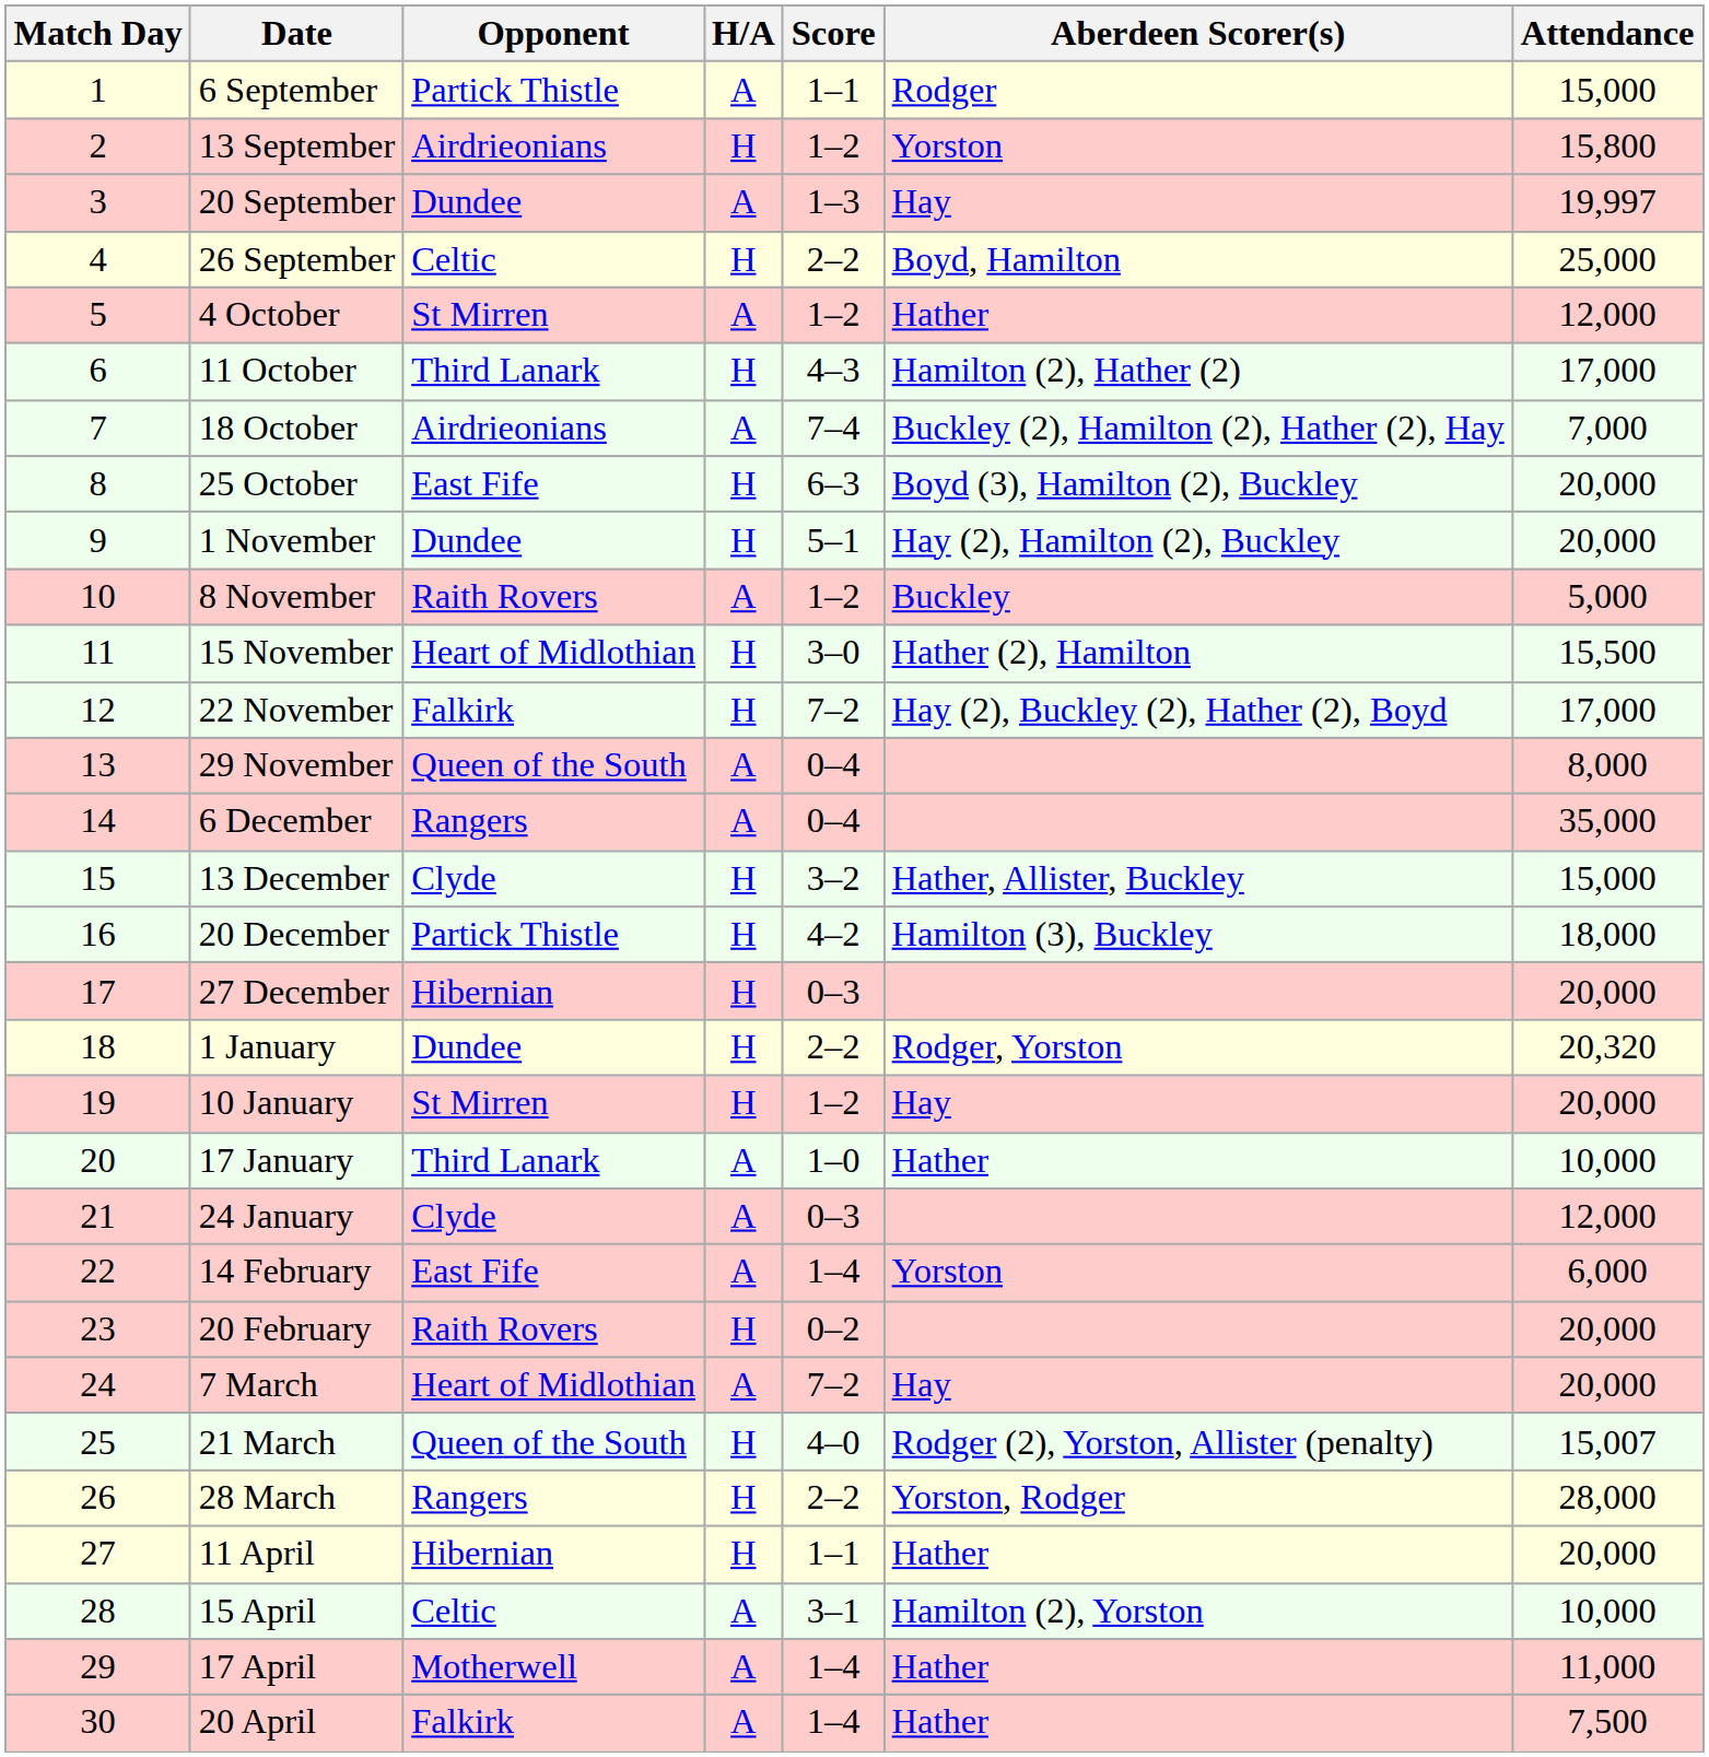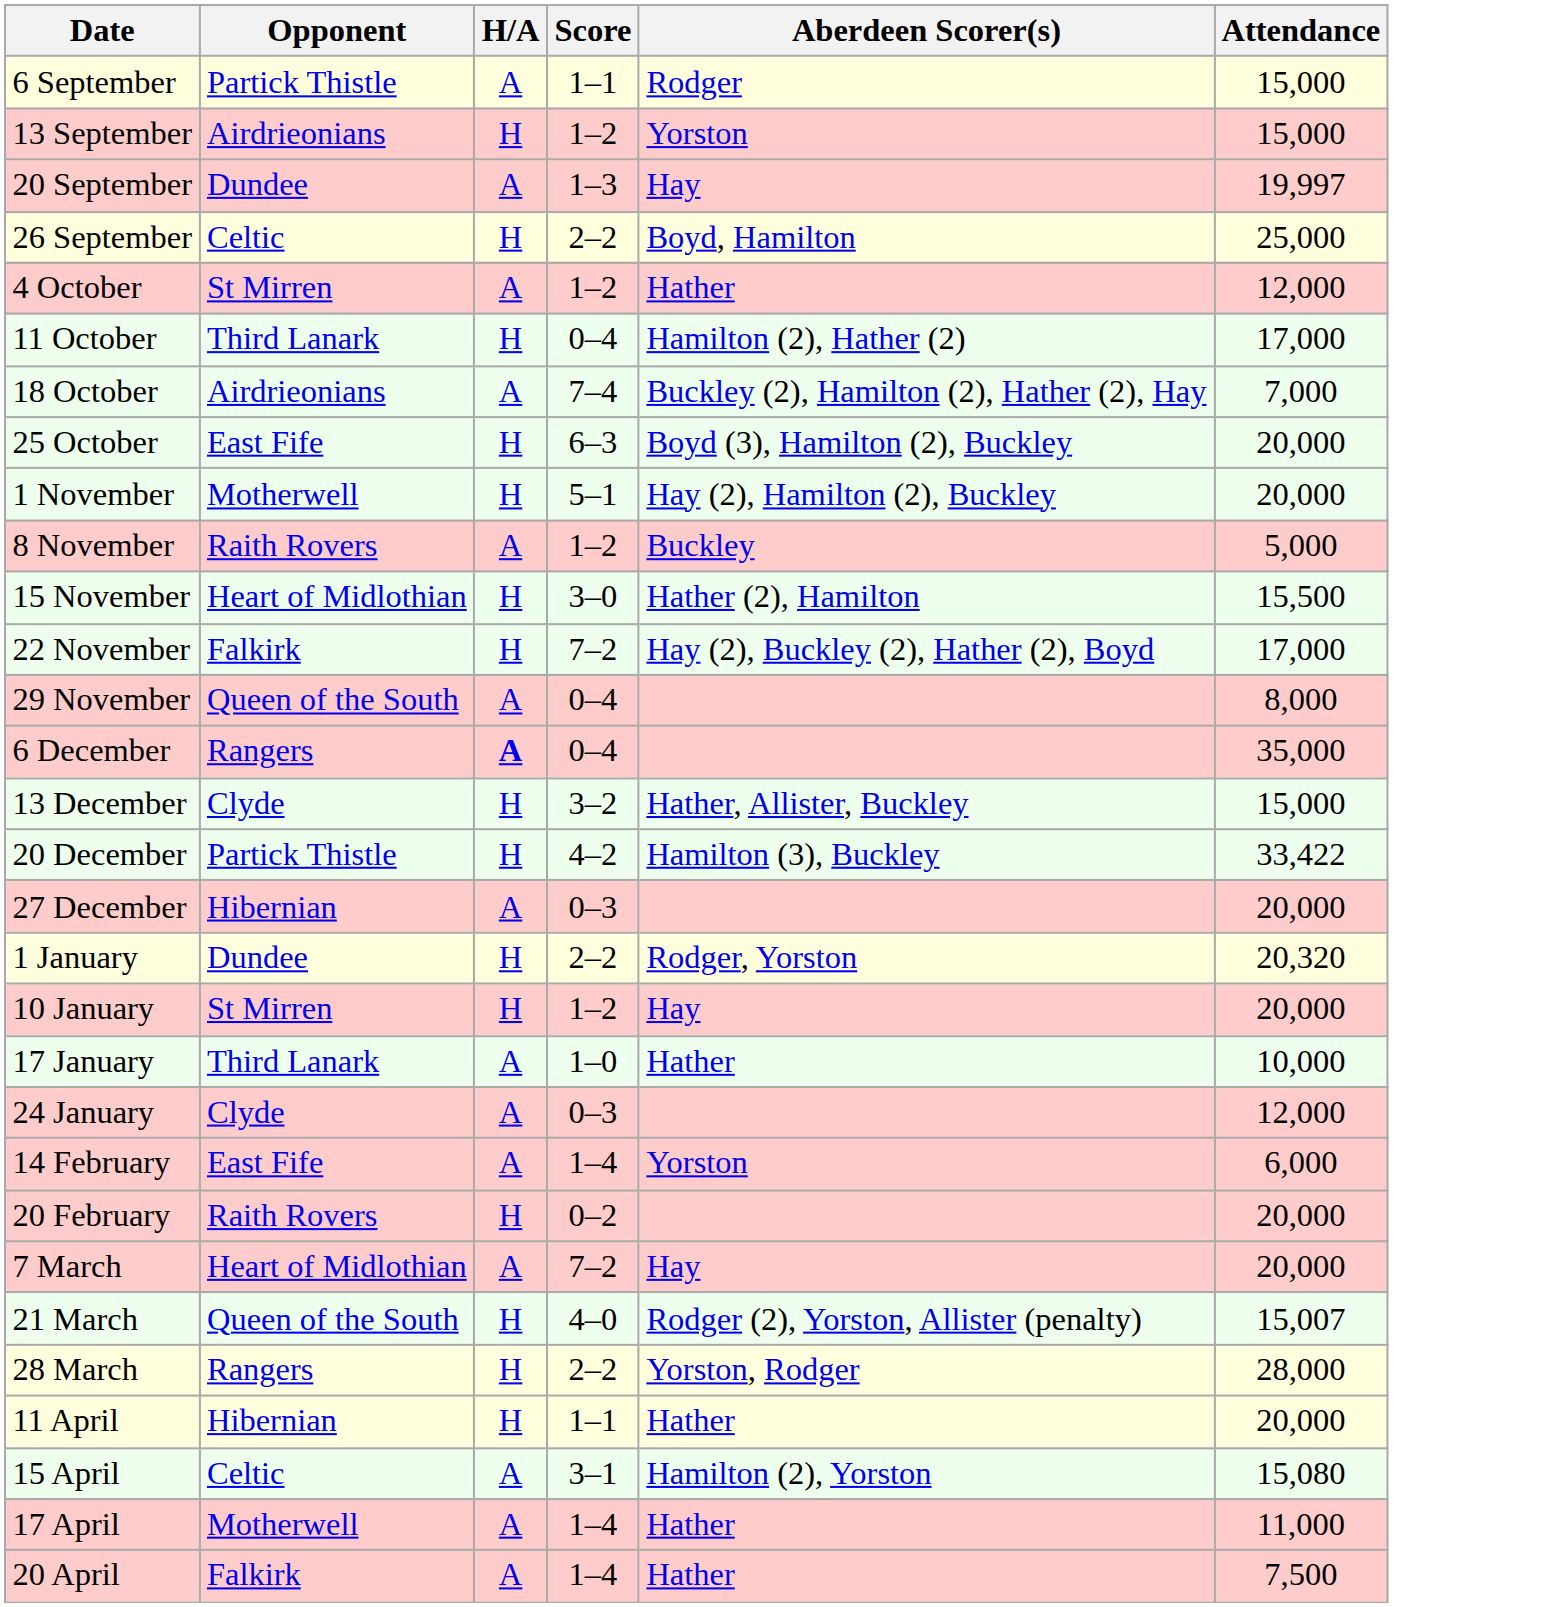- column: Match Day | 1 | 2 | 3 | 4 | 5 | 6 | 7 | 8 | 9 | 10 | 11 | 12 | 13 | 14 | 15 | 16 | 17 | 18 | 19 | 20 | 21 | 22 | 23 | 24 | 25 | 26 | 27 | 28 | 29 | 30
13 September | Attendance: 15,800 -> 15,000
11 October | Score: 4–3 -> 0–4
1 November | Opponent: Dundee -> Motherwell
6 December | H/A: normal -> bold
20 December | Attendance: 18,000 -> 33,422
27 December | H/A: H -> A
15 April | Attendance: 10,000 -> 15,080
